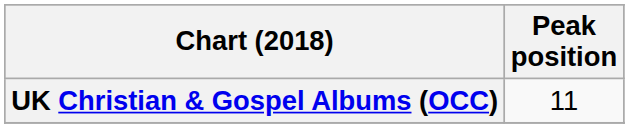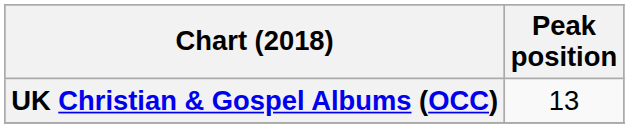UK Christian & Gospel Albums (OCC) | Peak position: 11 -> 13
